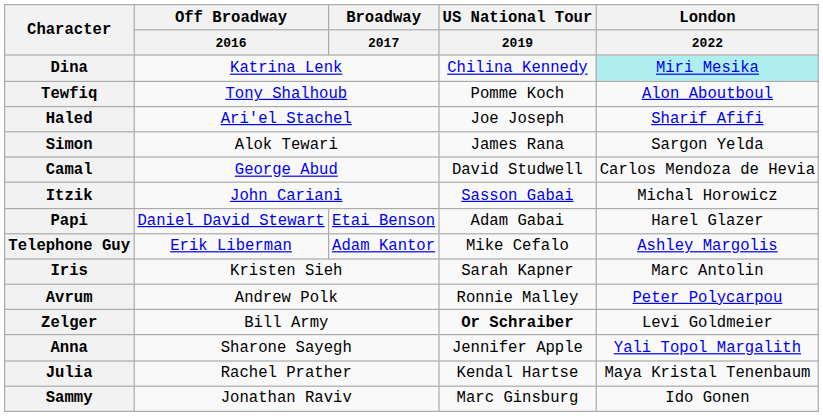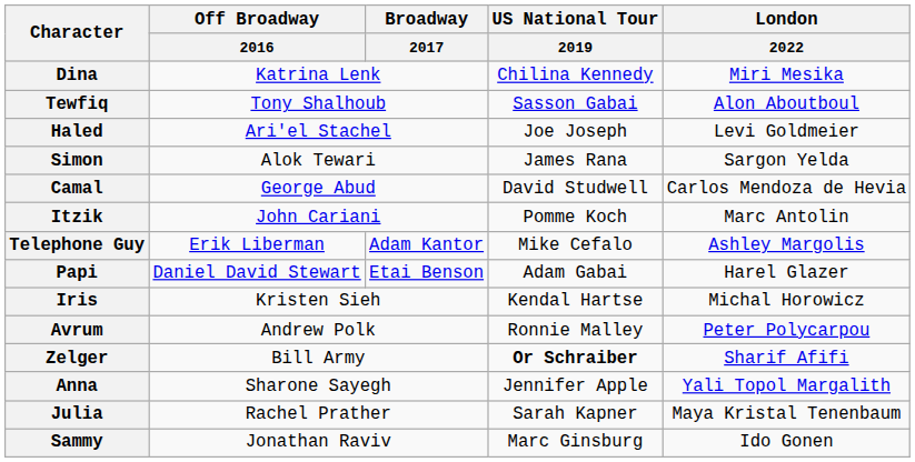Dina | London / 2022: paleturquoise background -> no background
Tewfiq | US National Tour / 2019: Pomme Koch -> Sasson Gabai
Haled | London / 2022: Sharif Afifi -> Levi Goldmeier
Itzik | US National Tour / 2019: Sasson Gabai -> Pomme Koch
Itzik | London / 2022: Michal Horowicz -> Marc Antolin
rows swapped: Papi <-> Telephone Guy
Iris | US National Tour / 2019: Sarah Kapner -> Kendal Hartse
Iris | London / 2022: Marc Antolin -> Michal Horowicz
Zelger | London / 2022: Levi Goldmeier -> Sharif Afifi
Julia | US National Tour / 2019: Kendal Hartse -> Sarah Kapner
